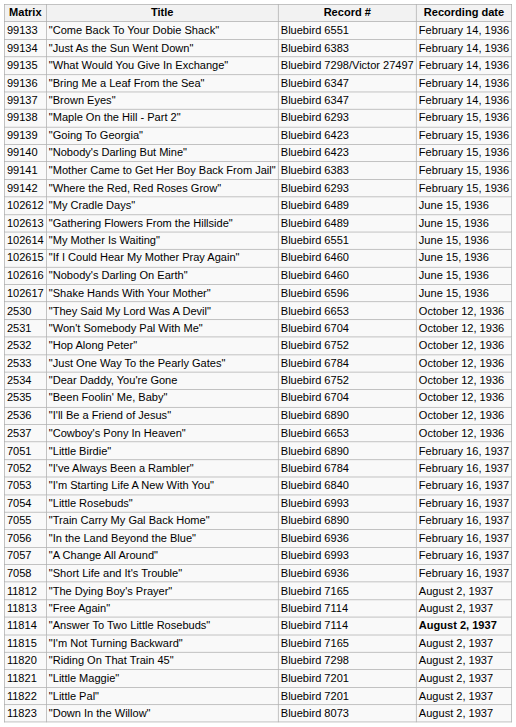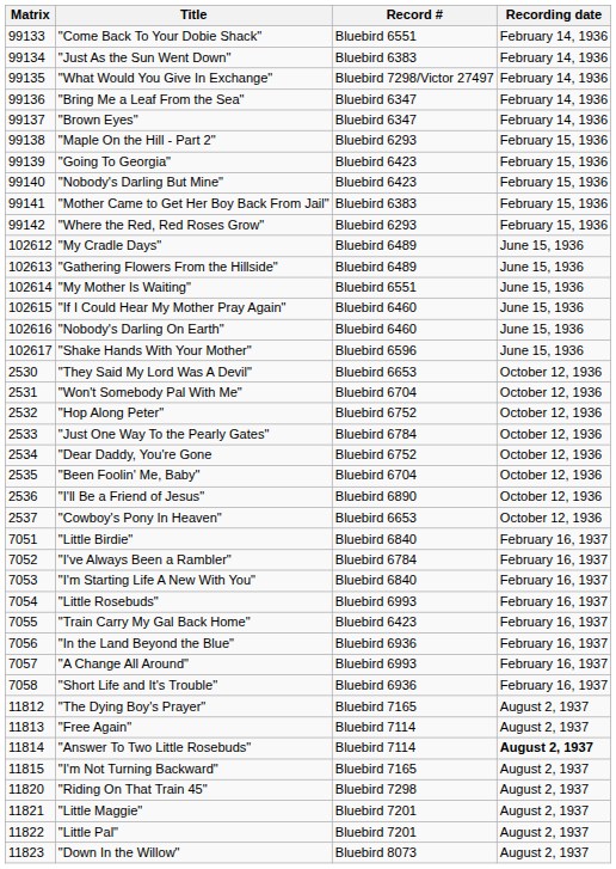"Little Birdie" | Record #: Bluebird 6890 -> Bluebird 6840
"Train Carry My Gal Back Home" | Record #: Bluebird 6890 -> Bluebird 6423
